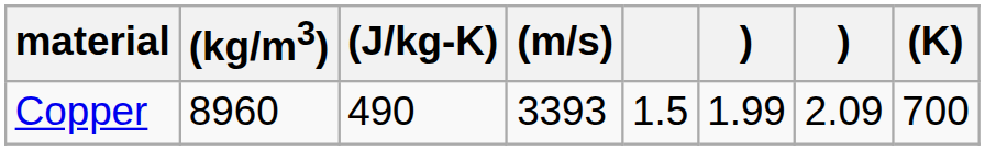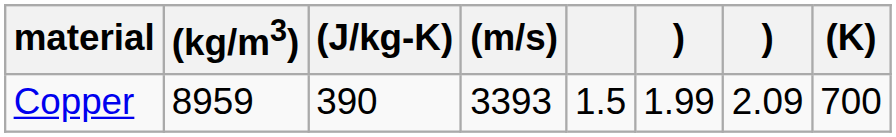Copper | (kg/m3): 8960 -> 8959
Copper | (J/kg-K): 490 -> 390
